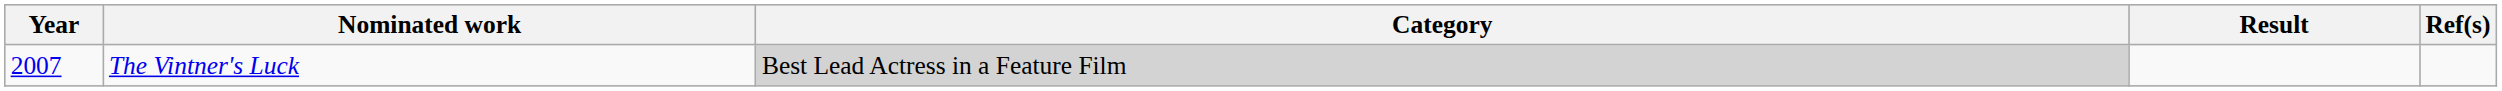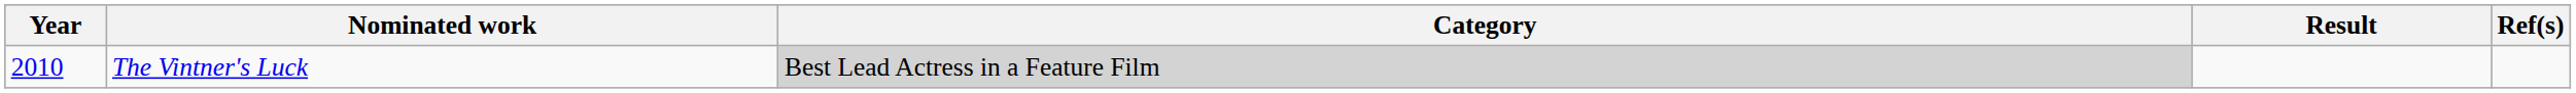The Vintner's Luck | Year: 2007 -> 2010
